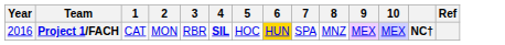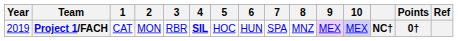+ column: Points | 0†
Project 1/FACH | Year: 2016 -> 2019
Project 1/FACH | 6: gold background -> no background
